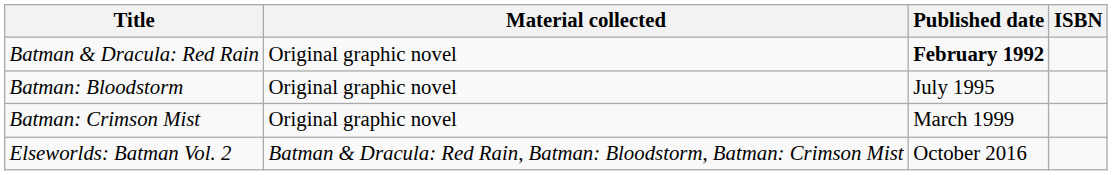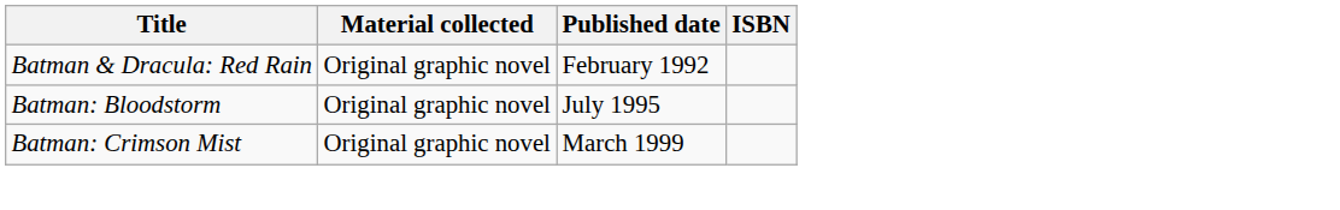Batman & Dracula: Red Rain | Published date: bold -> normal
- row: Elseworlds: Batman Vol. 2 | Batman & Dracula: Red Rain, Batman: Bloodstorm, Batman: Crimson Mist | October 2016
